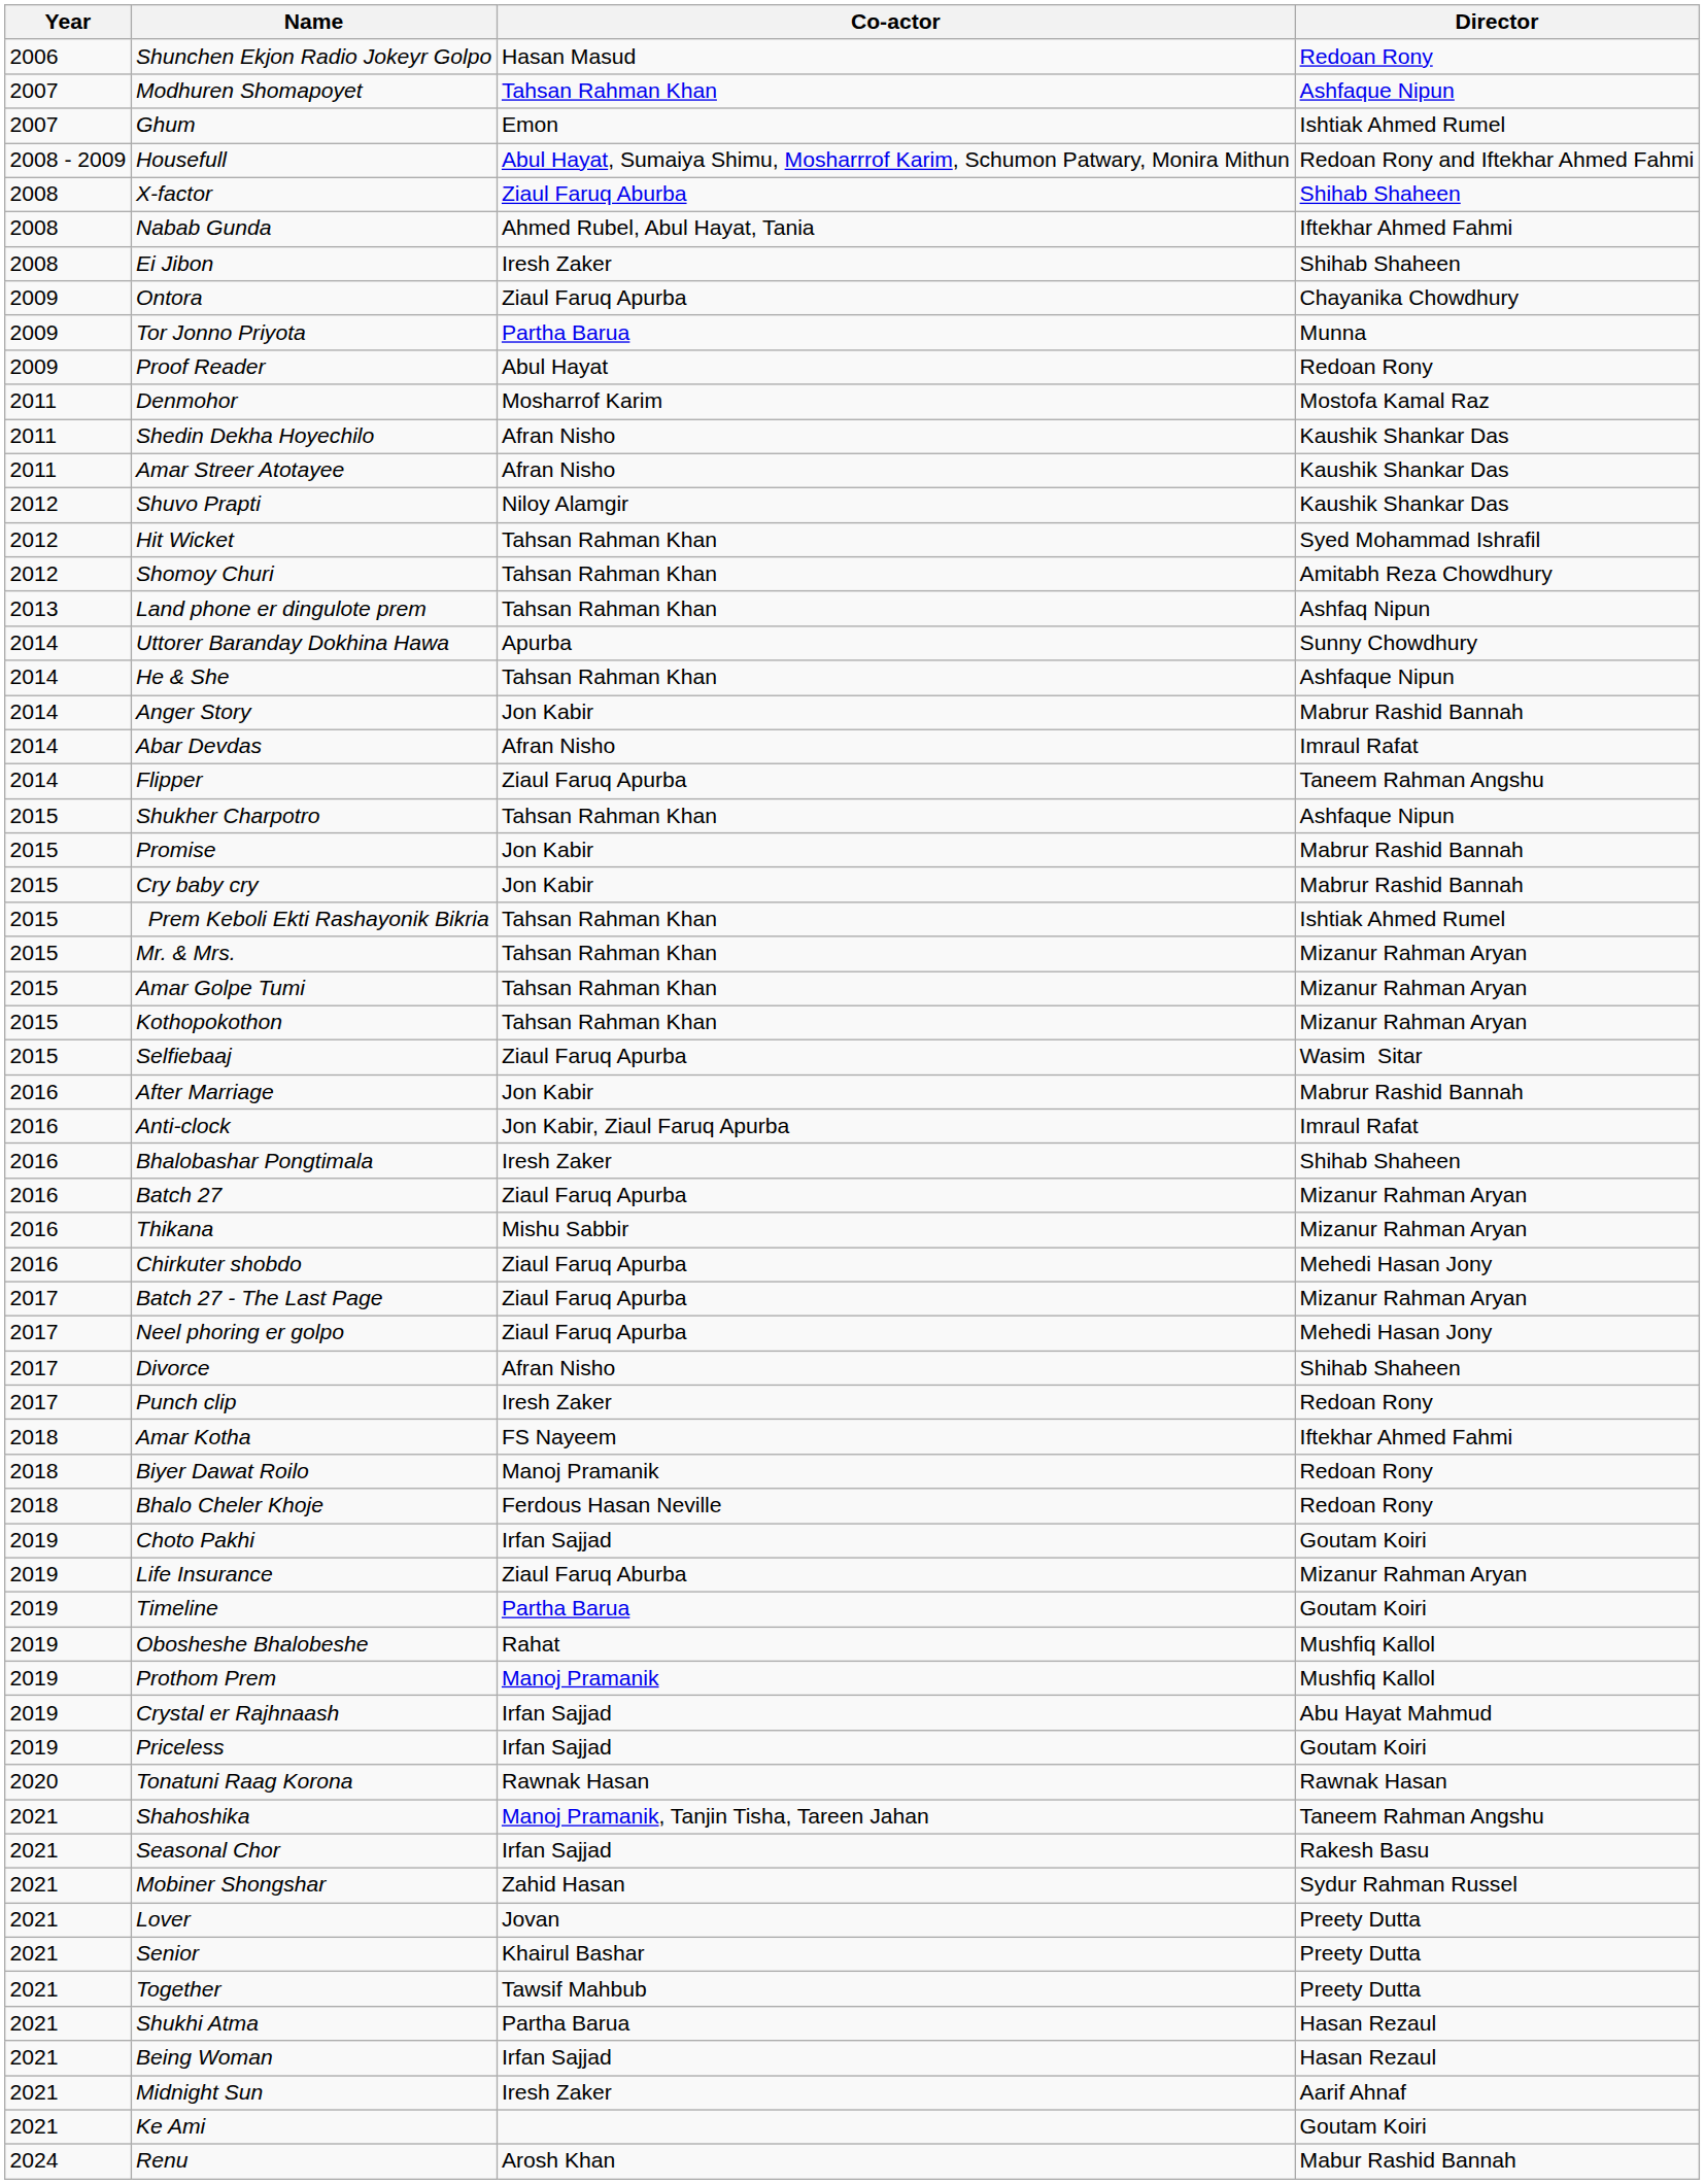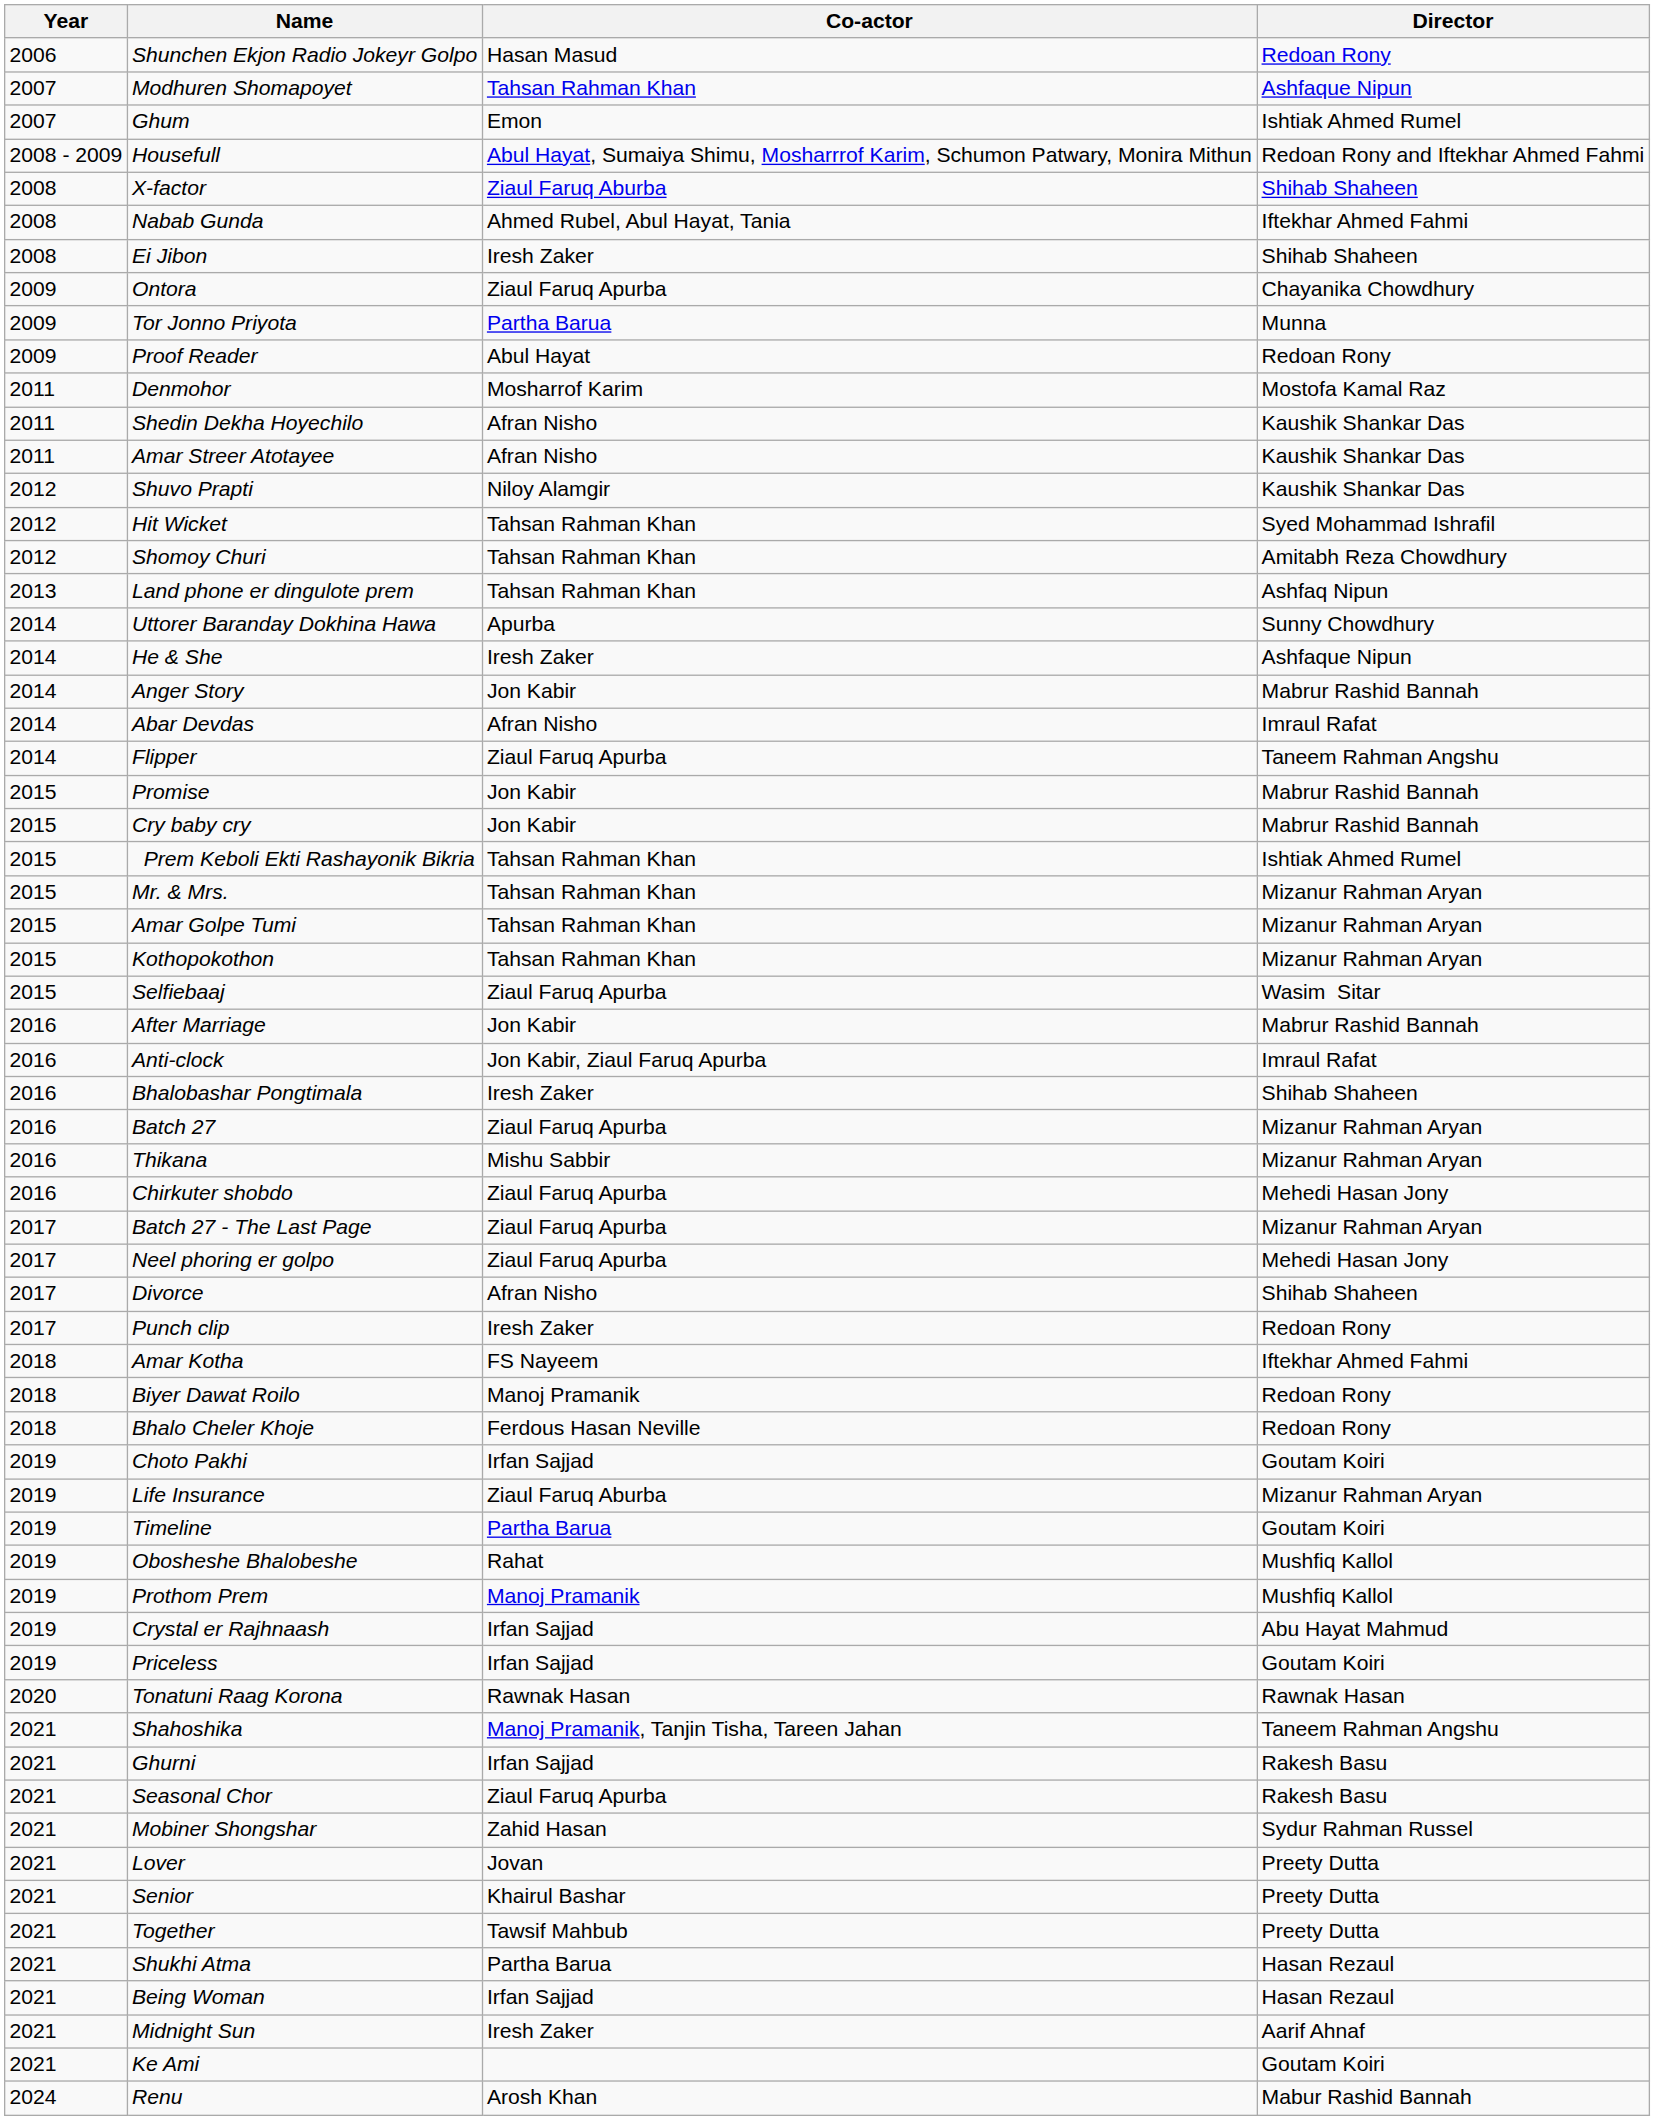He & She | Co-actor: Tahsan Rahman Khan -> Iresh Zaker
- row: 2015 | Shukher Charpotro | Tahsan Rahman Khan | Ashfaque Nipun
+ row: 2021 | Ghurni | Irfan Sajjad | Rakesh Basu
Seasonal Chor | Co-actor: Irfan Sajjad -> Ziaul Faruq Apurba
